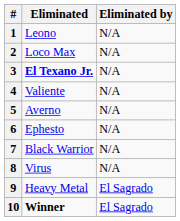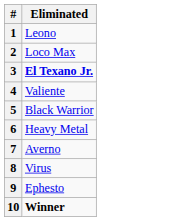- column: Eliminated by | N/A | N/A | N/A | N/A | N/A | N/A | N/A | N/A | El Sagrado | El Sagrado
5 | Eliminated: Averno -> Black Warrior
6 | Eliminated: Ephesto -> Heavy Metal
7 | Eliminated: Black Warrior -> Averno
9 | Eliminated: Heavy Metal -> Ephesto
